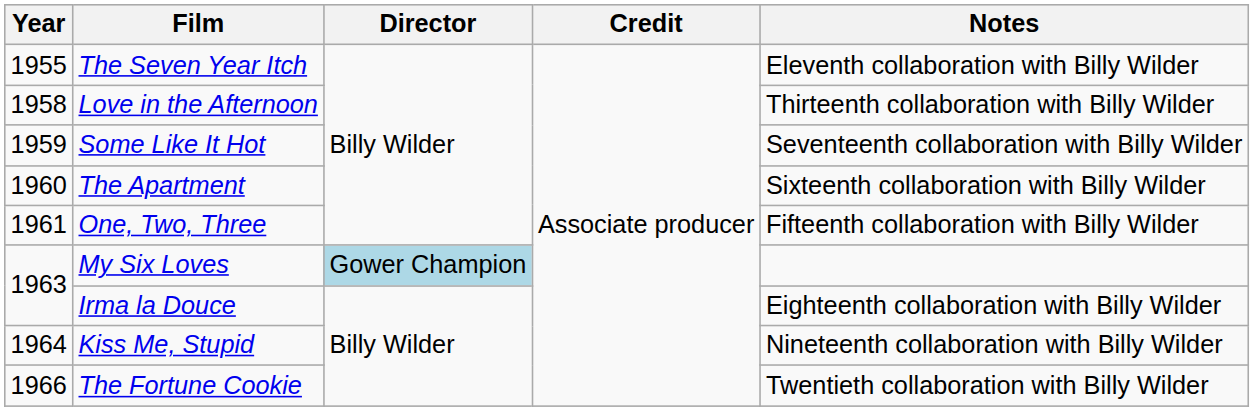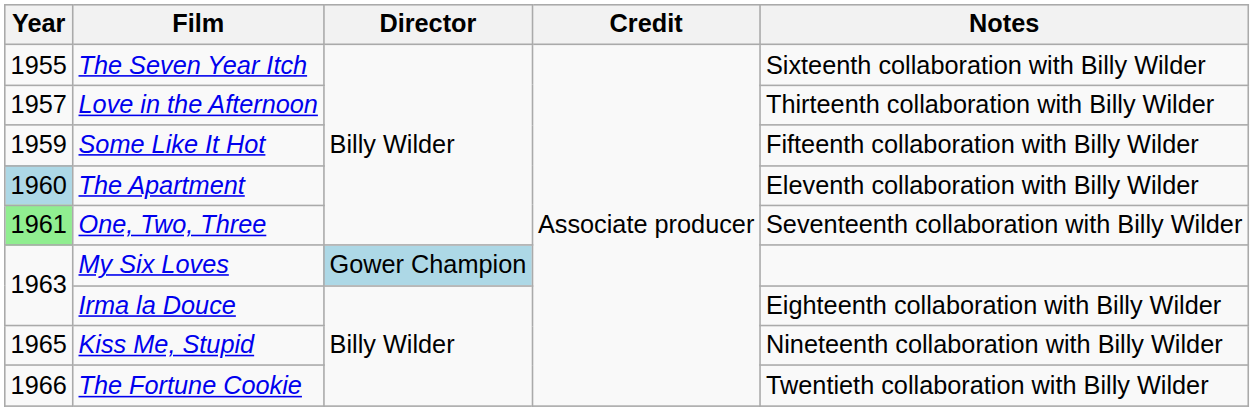The Seven Year Itch | Notes: Eleventh collaboration with Billy Wilder -> Sixteenth collaboration with Billy Wilder
Love in the Afternoon | Year: 1958 -> 1957
Some Like It Hot | Notes: Seventeenth collaboration with Billy Wilder -> Fifteenth collaboration with Billy Wilder
The Apartment | Year: no background -> lightblue background
The Apartment | Notes: Sixteenth collaboration with Billy Wilder -> Eleventh collaboration with Billy Wilder
One, Two, Three | Year: no background -> lightgreen background
One, Two, Three | Notes: Fifteenth collaboration with Billy Wilder -> Seventeenth collaboration with Billy Wilder
Kiss Me, Stupid | Year: 1964 -> 1965
